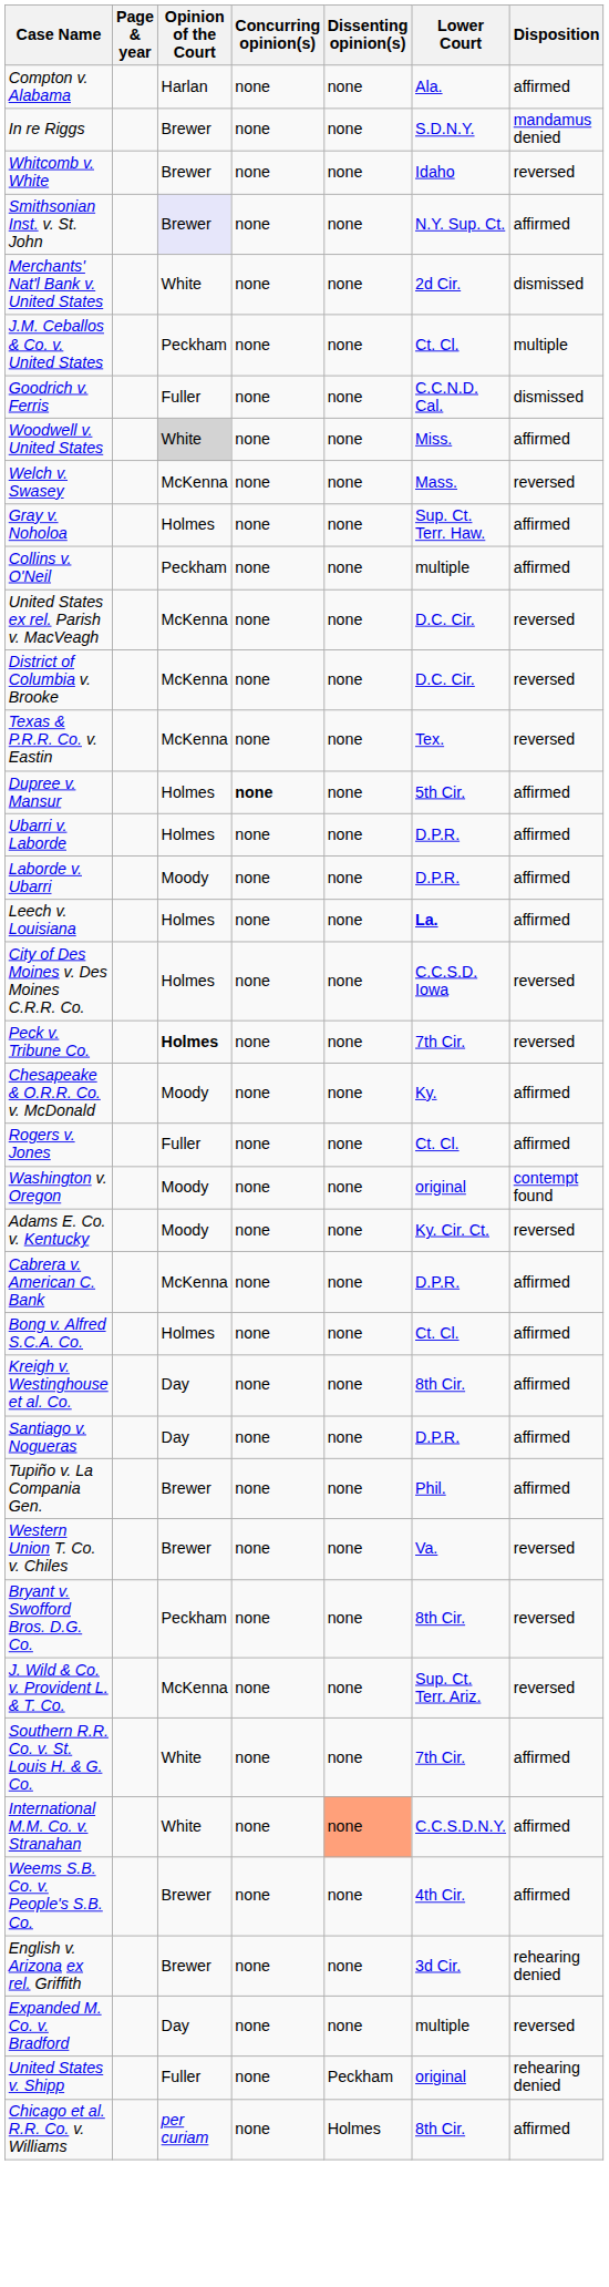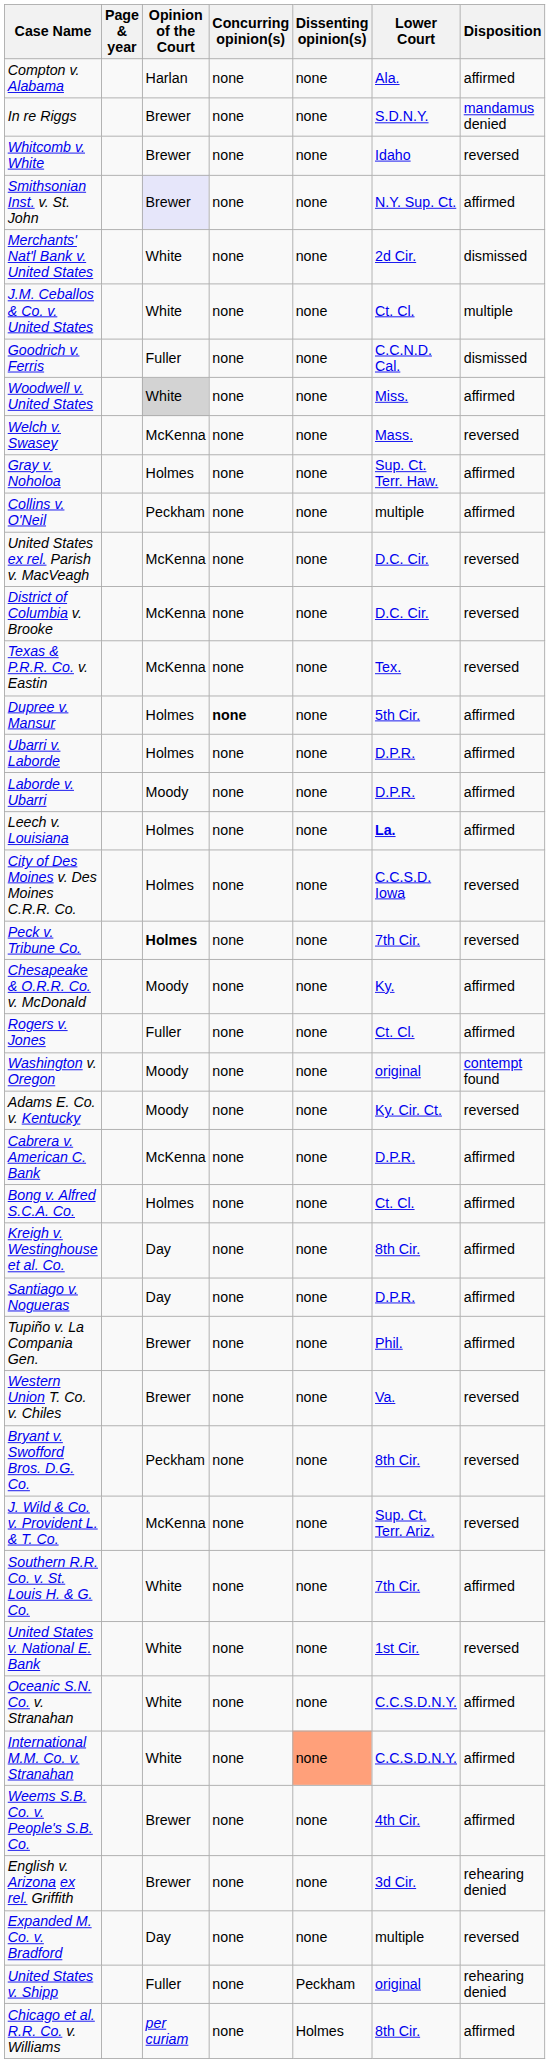J.M. Ceballos & Co. v. United States | Opinion of the Court: Peckham -> White
+ row: United States v. National E. Bank | White | none | none | 1st Cir. | reversed
+ row: Oceanic S.N. Co. v. Stranahan | White | none | none | C.C.S.D.N.Y. | affirmed
